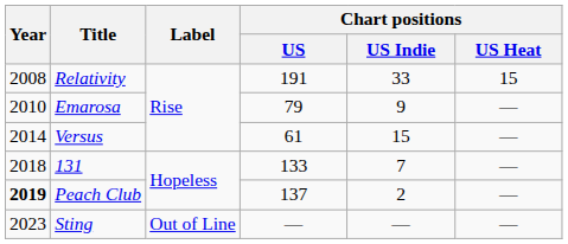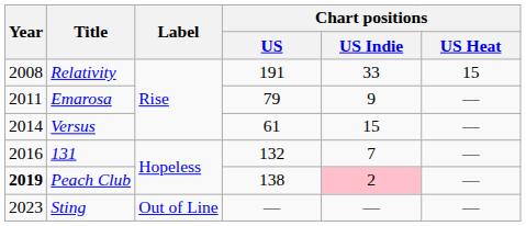Emarosa | Year: 2010 -> 2011
131 | Year: 2018 -> 2016
131 | Chart positions / US: 133 -> 132
Peach Club | Chart positions / US: 137 -> 138
Peach Club | Chart positions / US Indie: no background -> pink background
